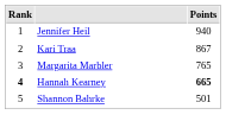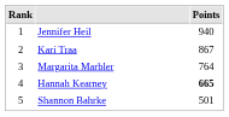Margarita Marbler | Points: 765 -> 764
Hannah Kearney | Rank: bold -> normal
